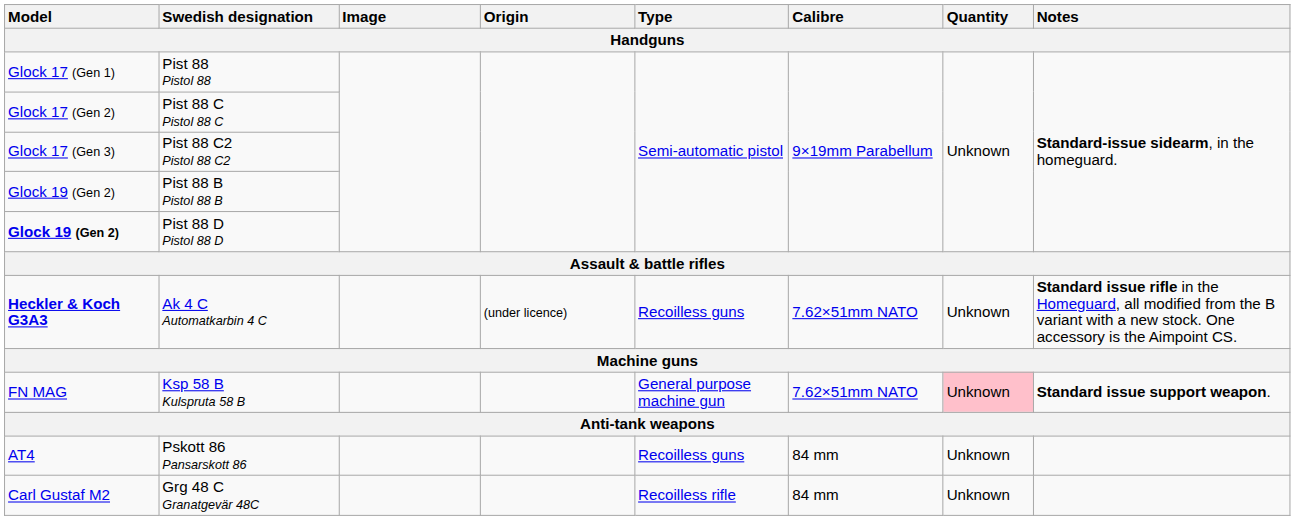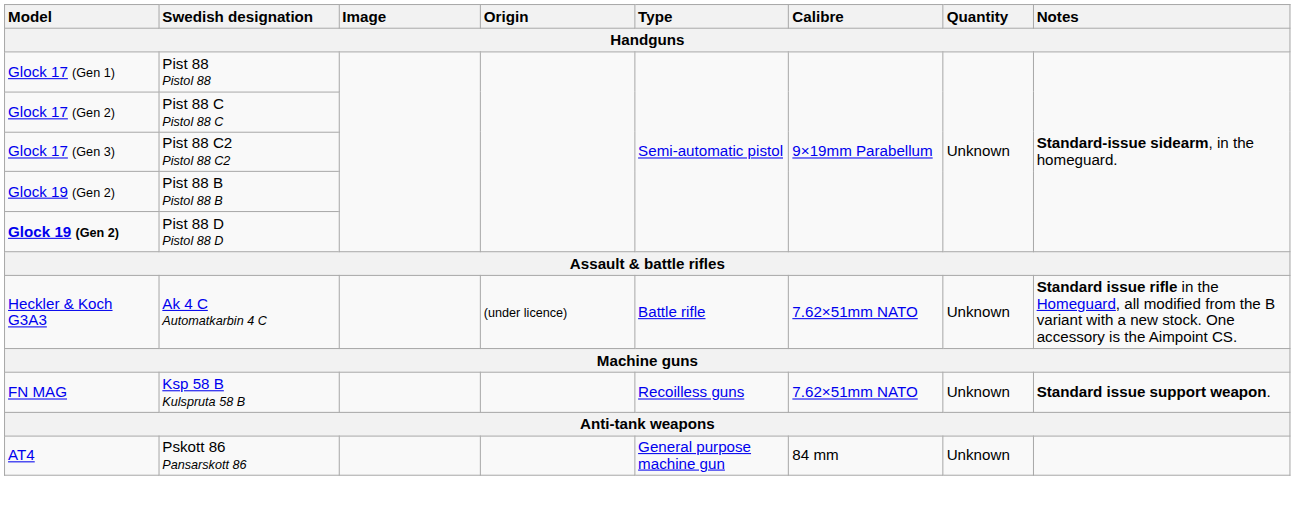Ak 4 C Automatkarbin 4 C | Model: bold -> normal
Ak 4 C Automatkarbin 4 C | Type: Recoilless guns -> Battle rifle
Ksp 58 B Kulspruta 58 B | Type: General purpose machine gun -> Recoilless guns
Ksp 58 B Kulspruta 58 B | Quantity: pink background -> no background
Pskott 86 Pansarskott 86 | Type: Recoilless guns -> General purpose machine gun
- row: Carl Gustaf M2 | Grg 48 C Granatgevär 48C | Recoilless rifle | 84 mm | Unknown
